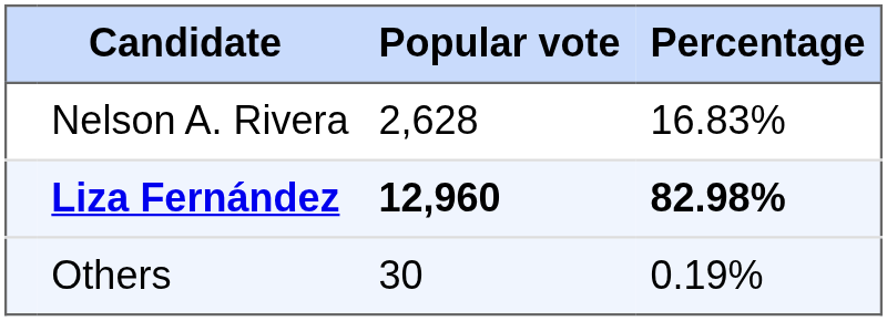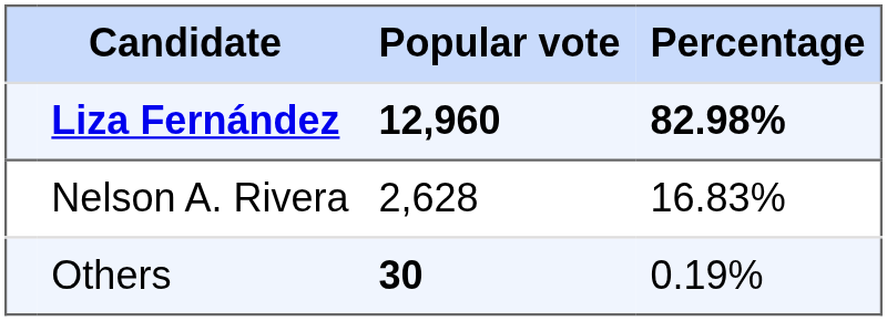rows swapped: Liza Fernández <-> Nelson A. Rivera
Others | Popular vote: normal -> bold
